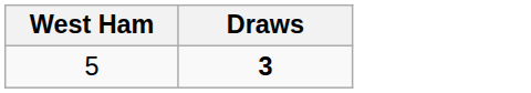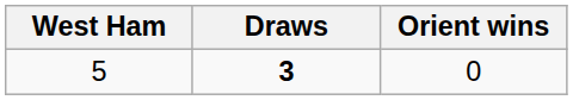+ column: Orient wins | 0
